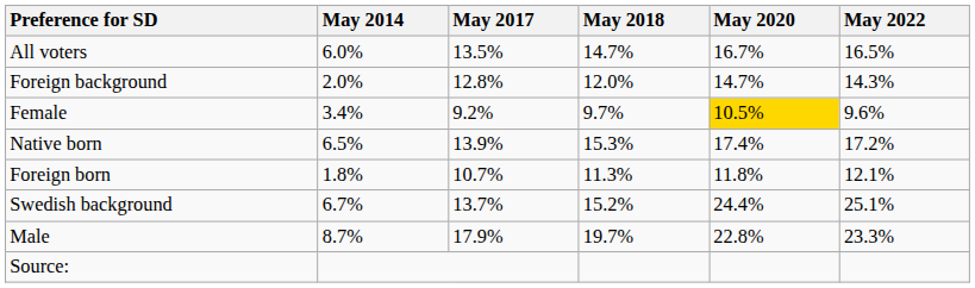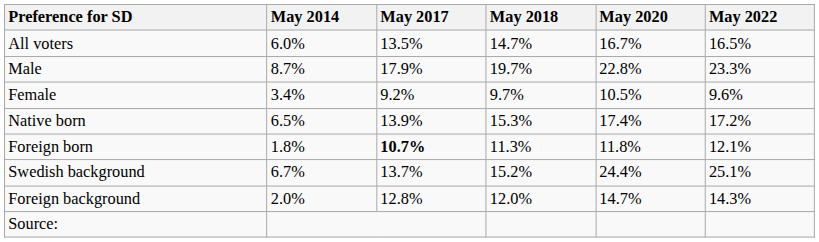rows swapped: Male <-> Foreign background
Female | May 2020: gold background -> no background
Foreign born | May 2017: normal -> bold
